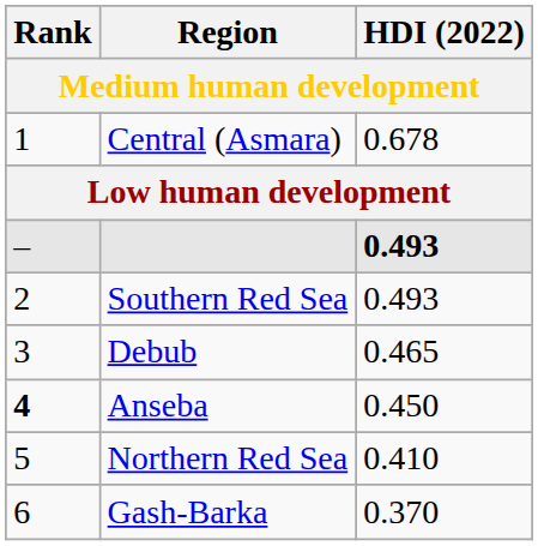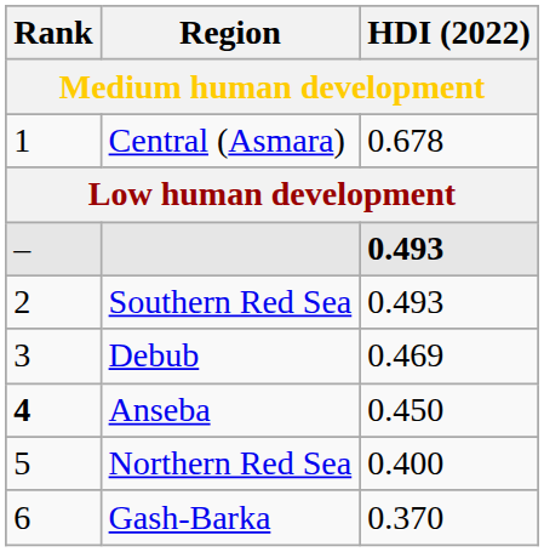Debub | HDI (2022): 0.465 -> 0.469
Northern Red Sea | HDI (2022): 0.410 -> 0.400
